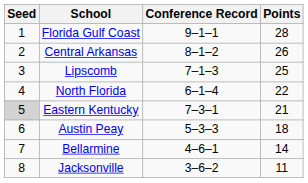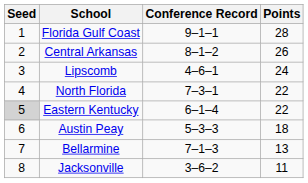Lipscomb | Conference Record: 7–1–3 -> 4–6–1
Lipscomb | Points: 25 -> 24
North Florida | Conference Record: 6–1–4 -> 7–3–1
Eastern Kentucky | Conference Record: 7–3–1 -> 6–1–4
Eastern Kentucky | Points: 21 -> 22
Bellarmine | Conference Record: 4–6–1 -> 7–1–3
Bellarmine | Points: 14 -> 13
